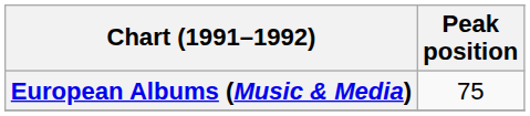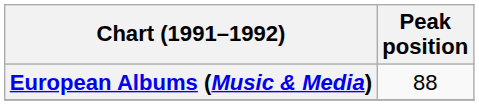European Albums (Music & Media) | Peak position: 75 -> 88
